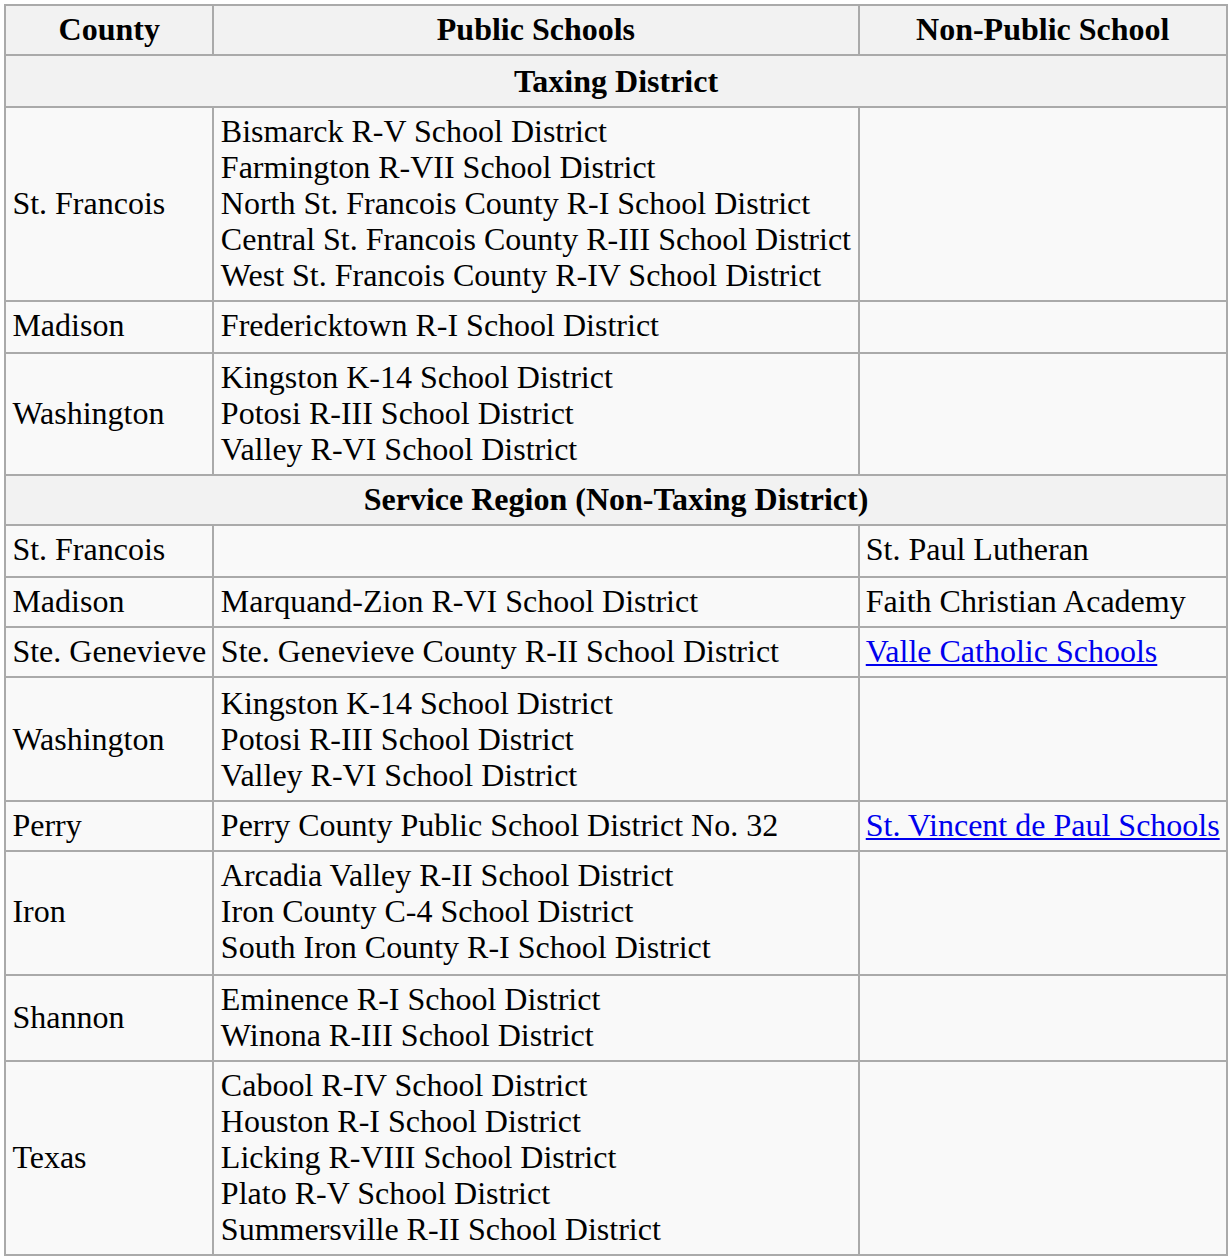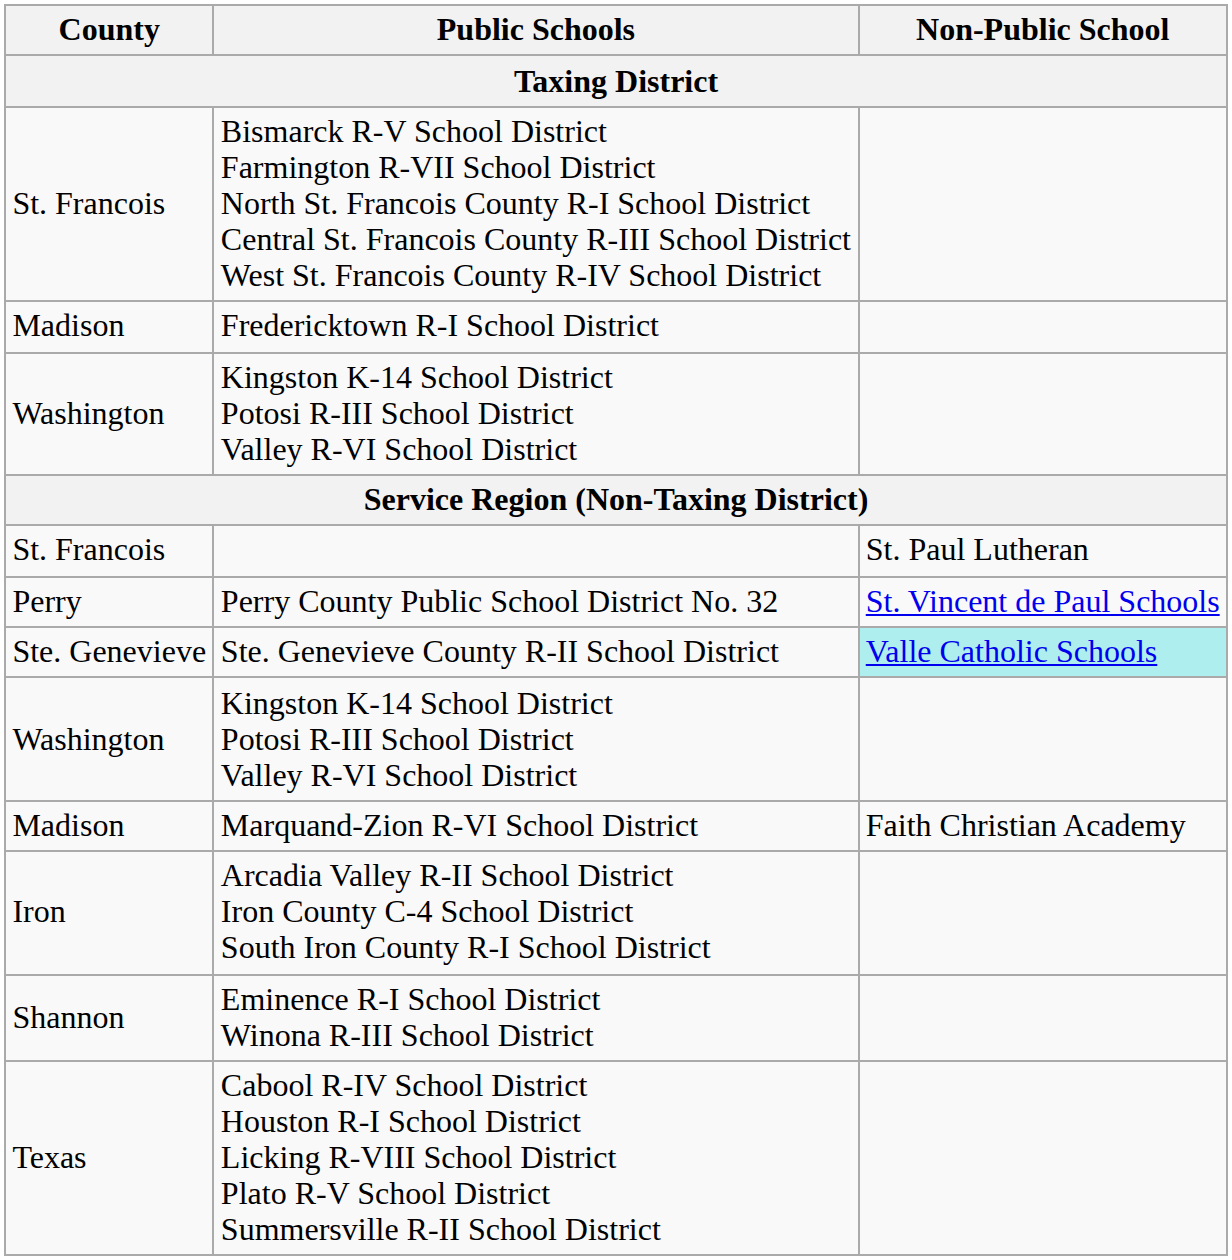rows swapped: Marquand-Zion R-VI School District <-> Perry County Public School District No. 32
Ste. Genevieve County R-II School District | Non-Public School: no background -> paleturquoise background
